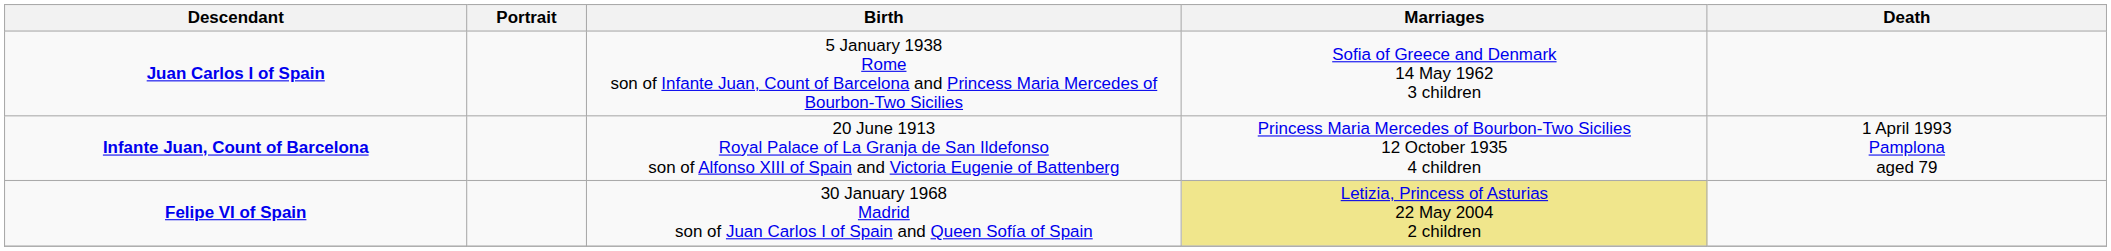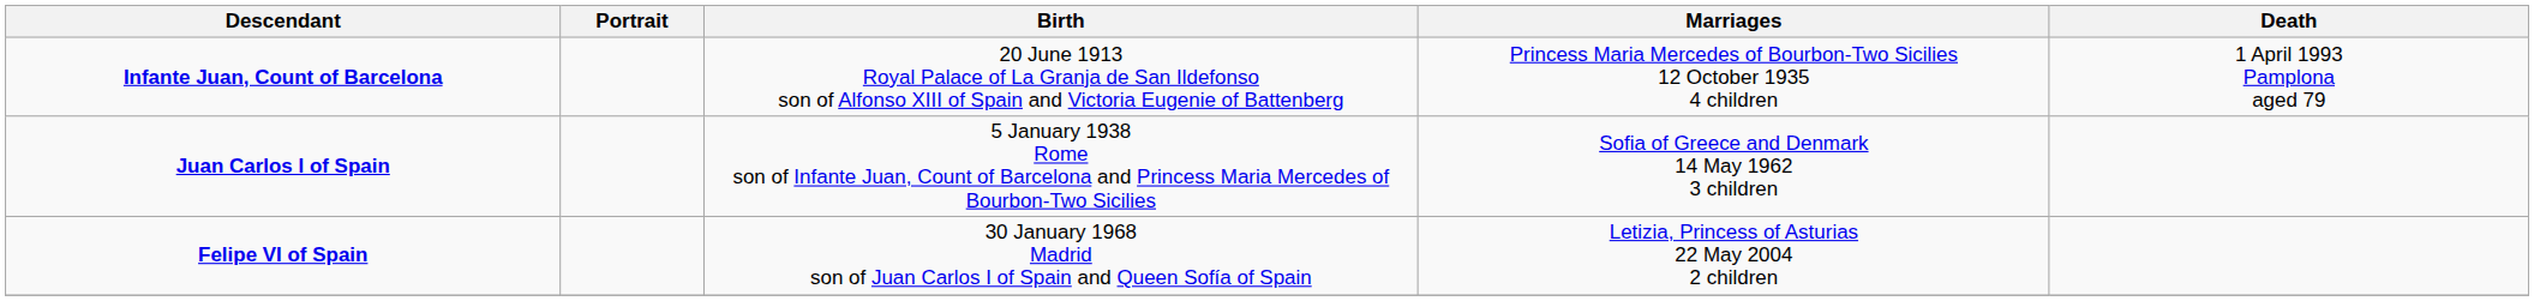rows swapped: Infante Juan, Count of Barcelona <-> Juan Carlos I of Spain
Felipe VI of Spain | Marriages: khaki background -> no background
